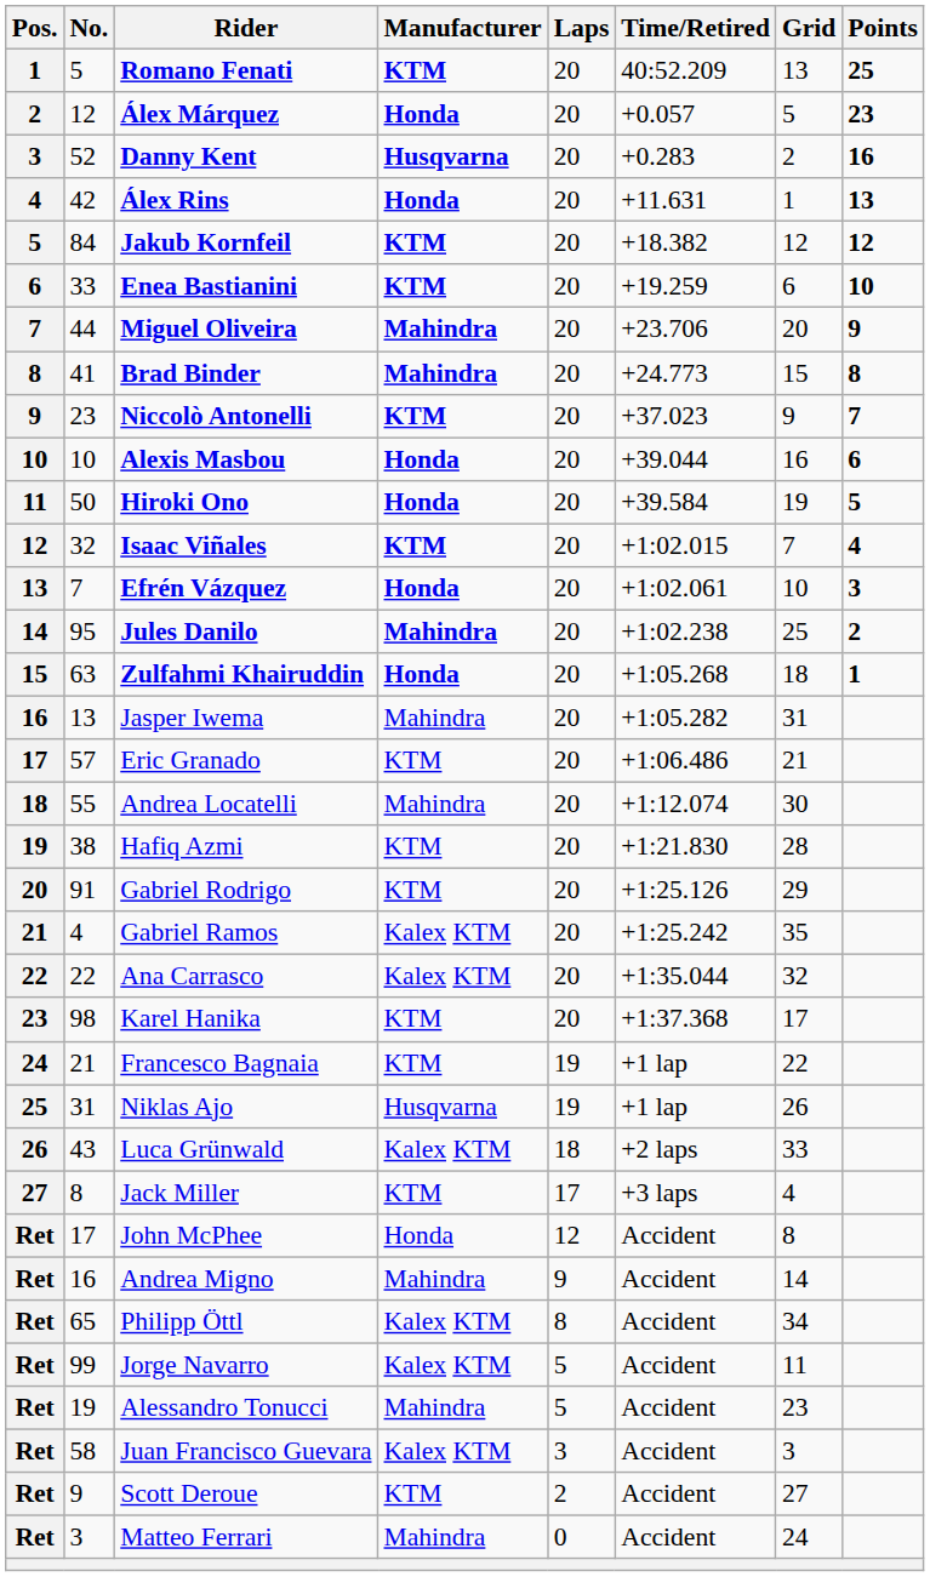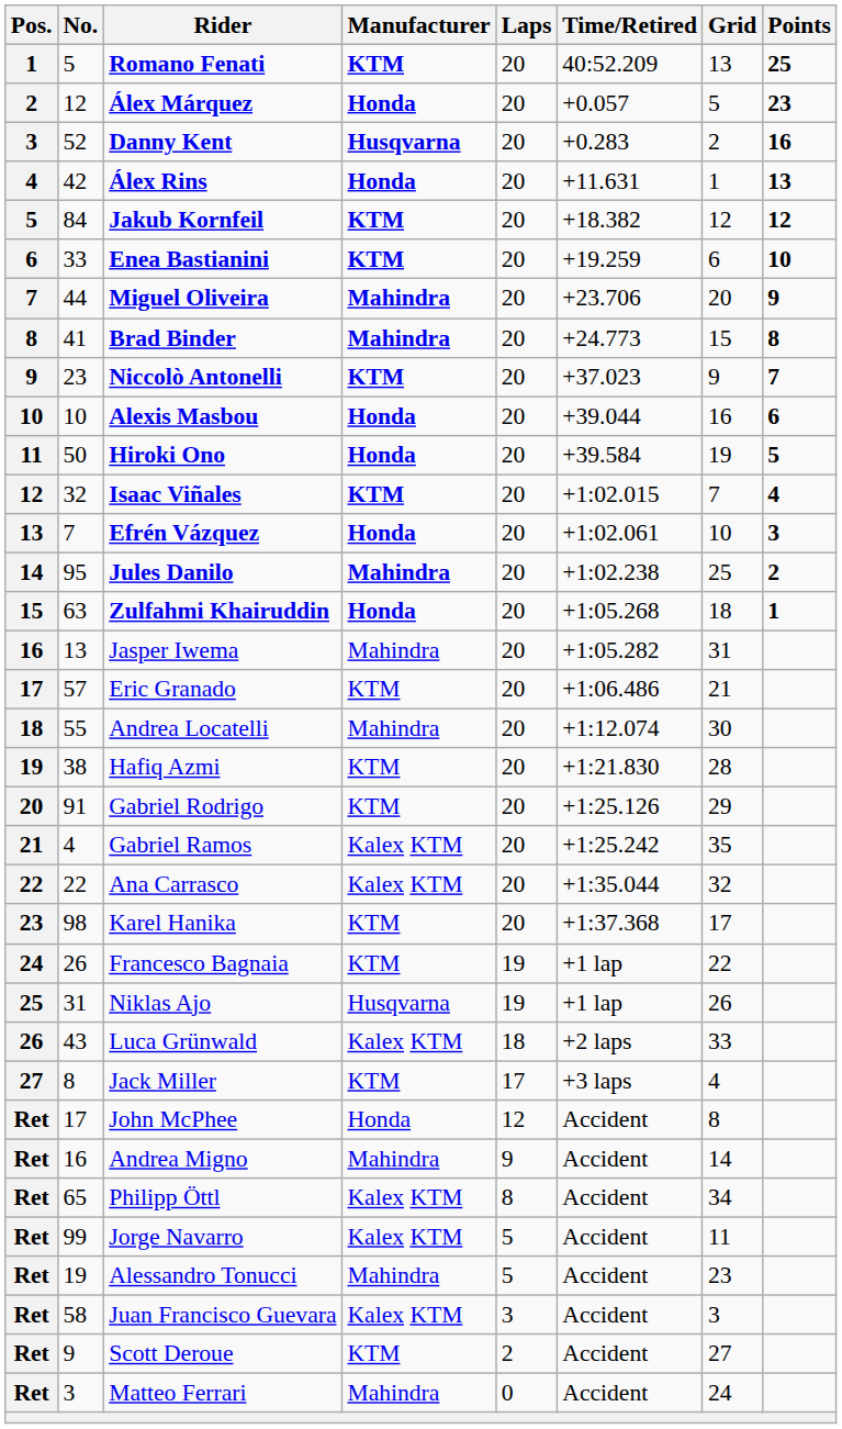Francesco Bagnaia | No.: 21 -> 26
